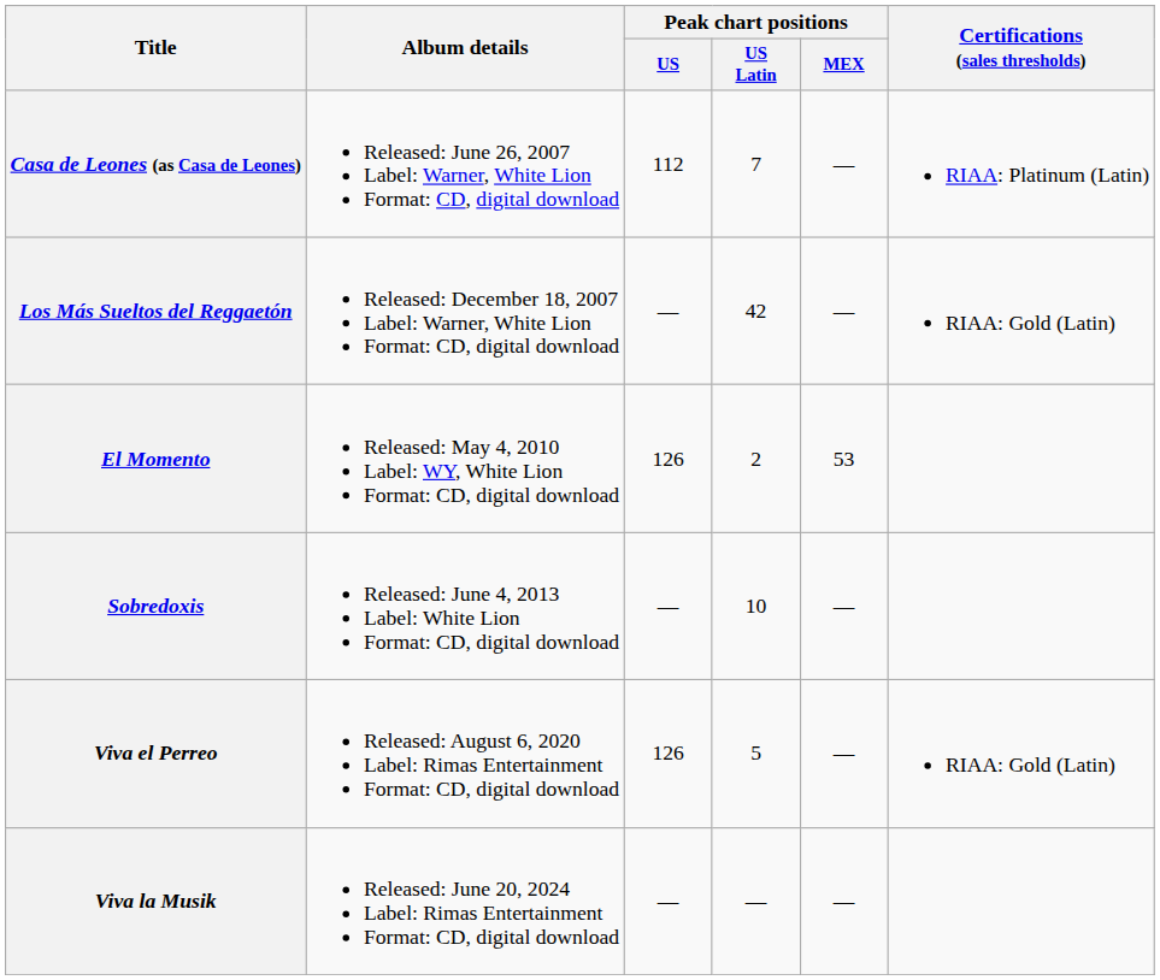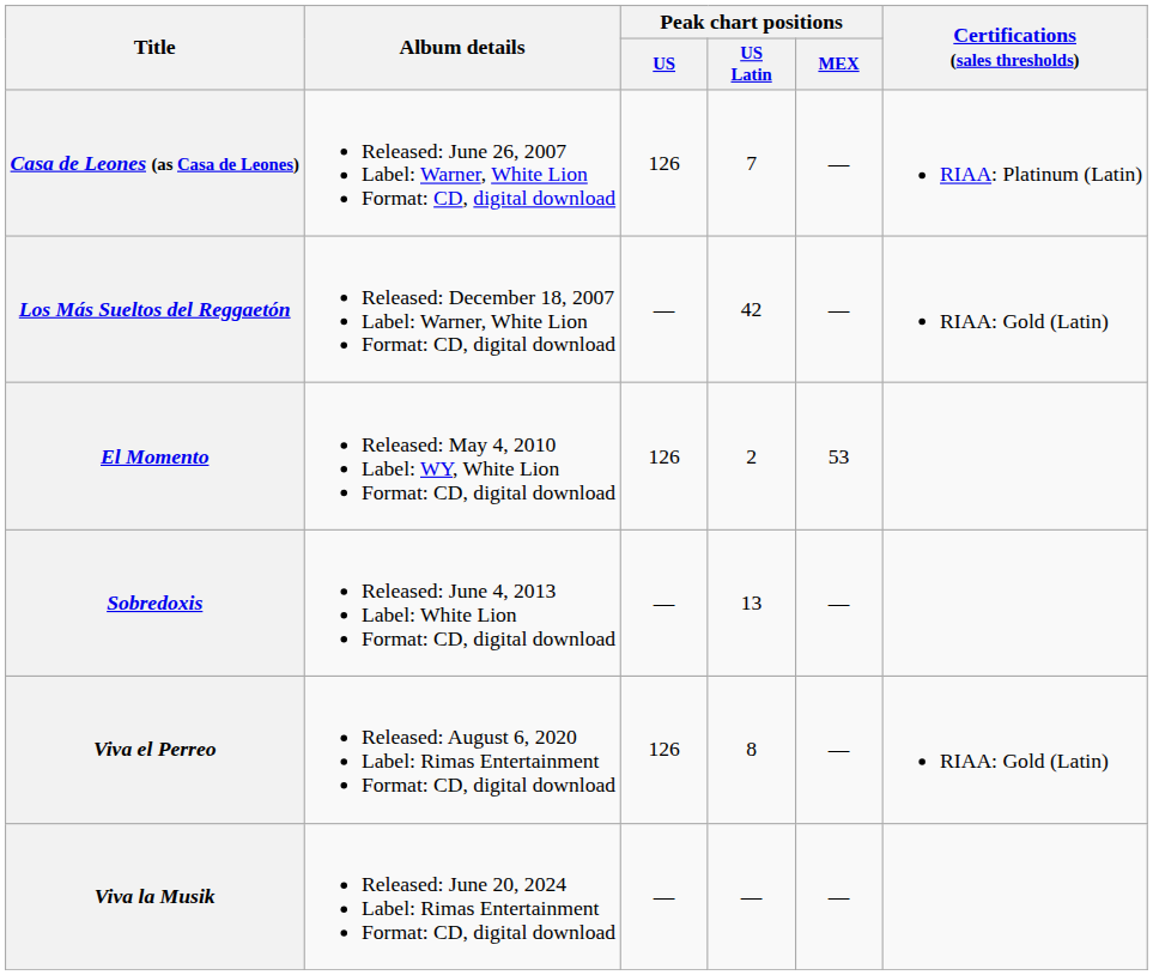Casa de Leones (as Casa de Leones) | Peak chart positions / US: 112 -> 126
Sobredoxis | Peak chart positions / US Latin: 10 -> 13
Viva el Perreo | Peak chart positions / US Latin: 5 -> 8
